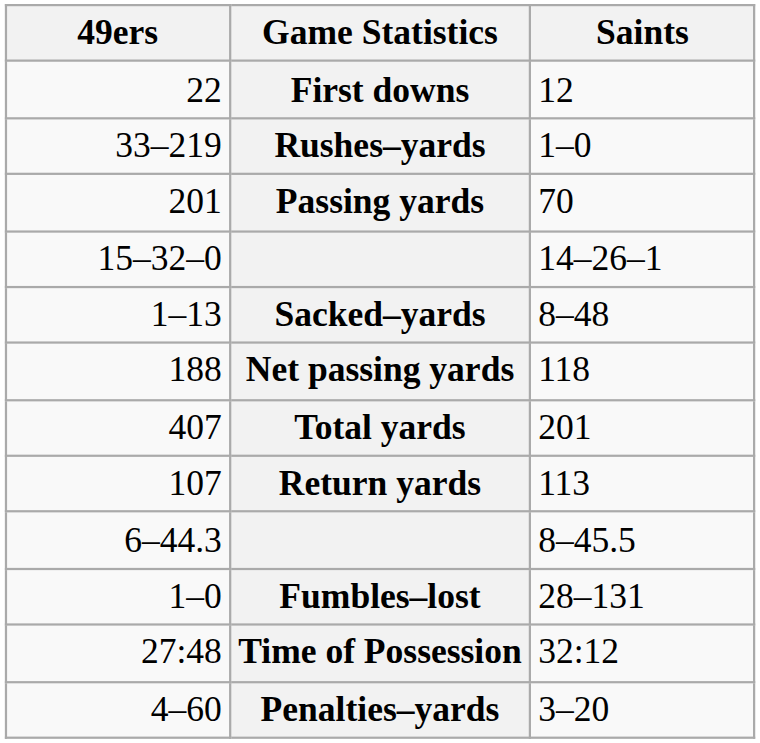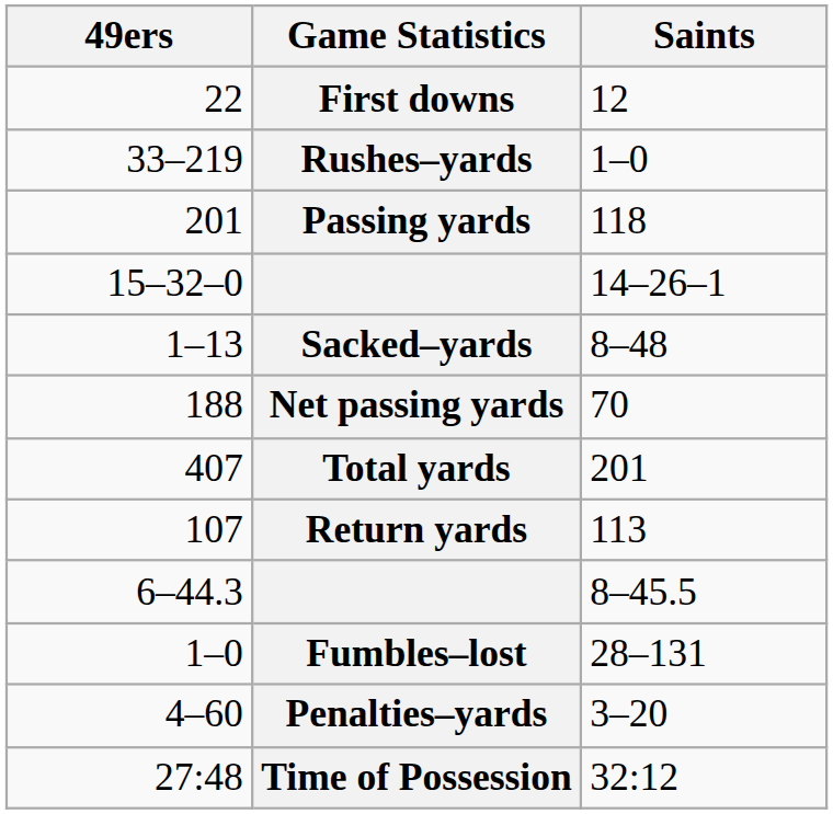Passing yards | Saints: 70 -> 118
Net passing yards | Saints: 118 -> 70
rows swapped: Penalties–yards <-> Time of Possession
